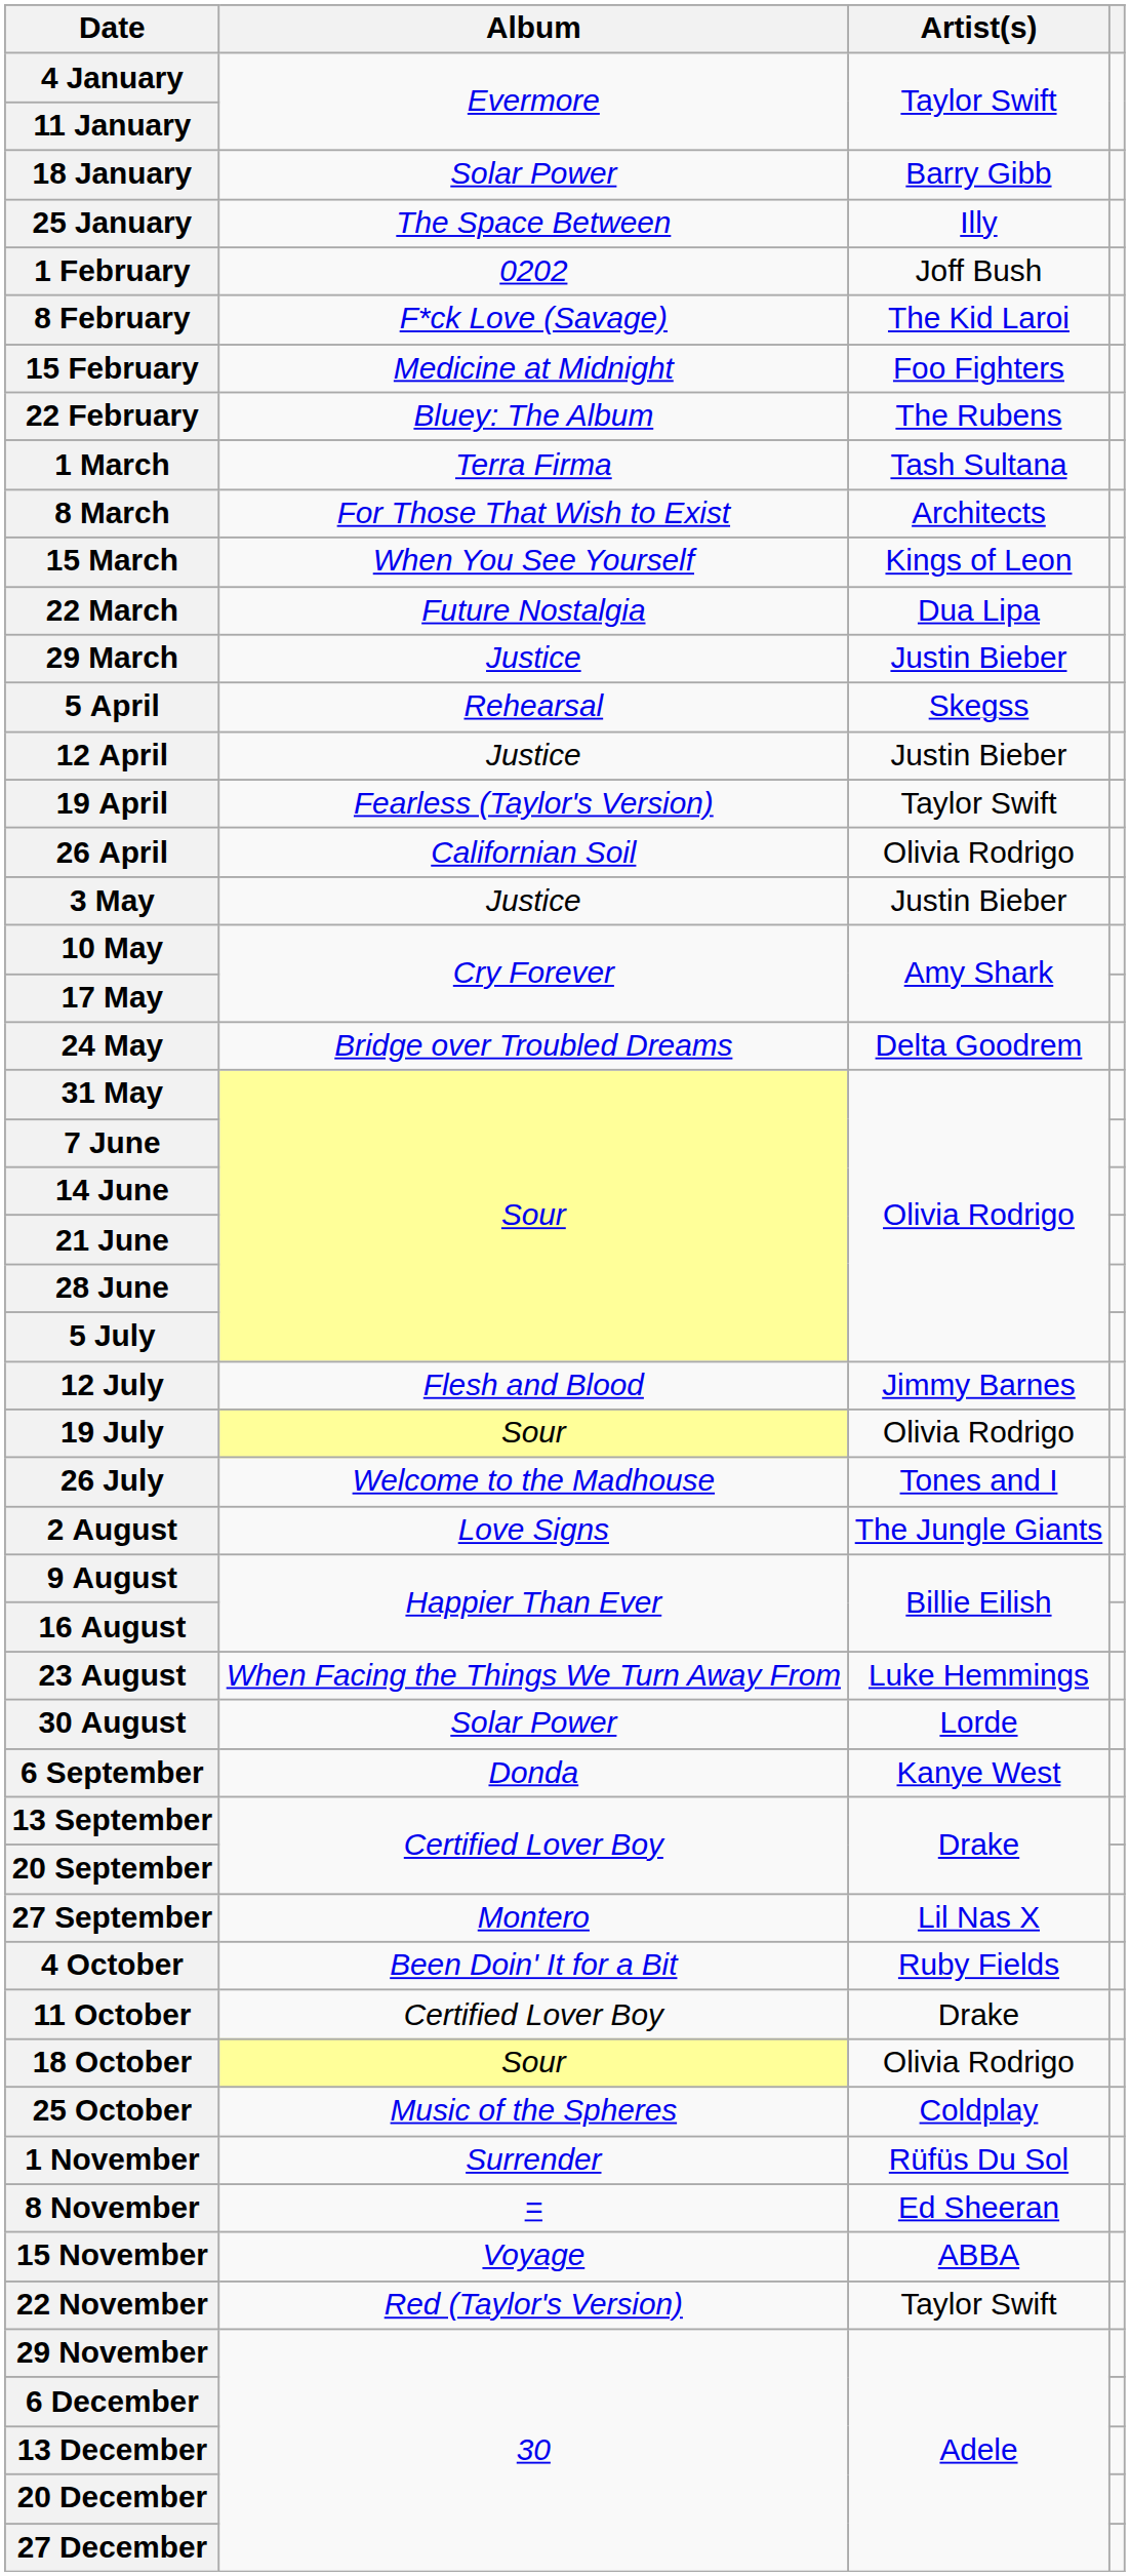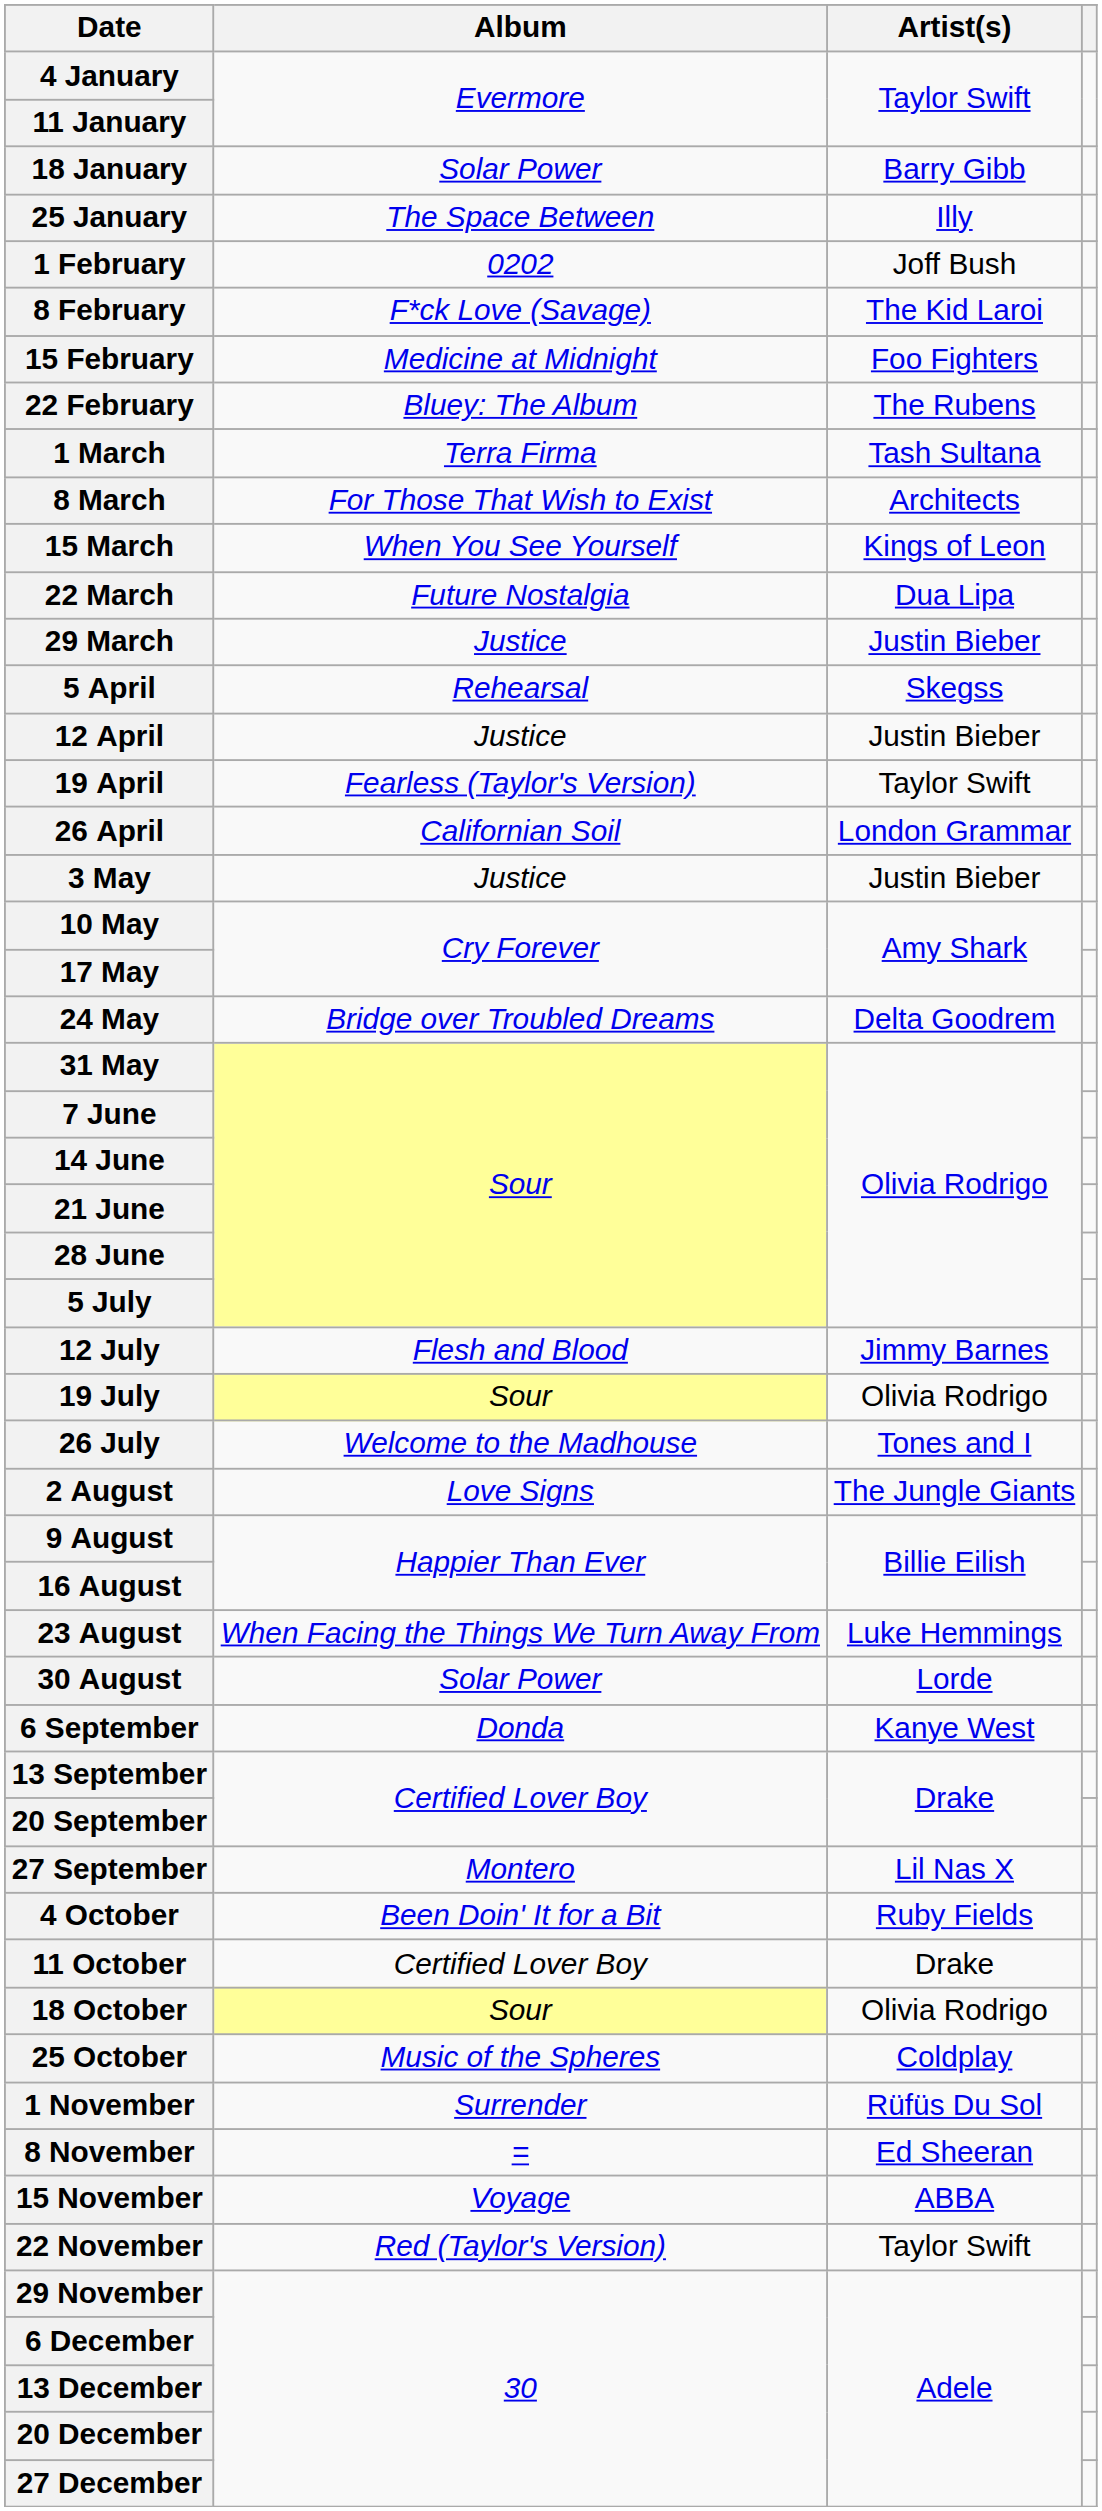26 April | Artist(s): Olivia Rodrigo -> London Grammar
